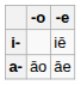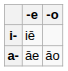columns swapped: -e <-> -o
